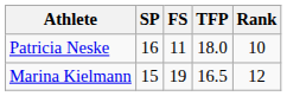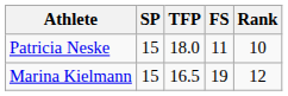columns swapped: FS <-> TFP
Patricia Neske | SP: 16 -> 15
